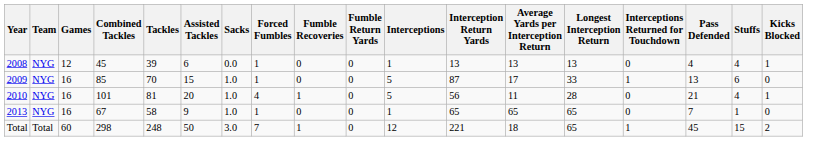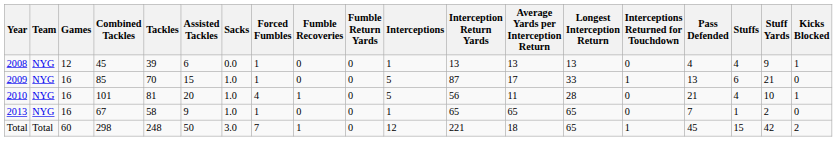+ column: Stuff Yards | 9 | 21 | 10 | 2 | 42
